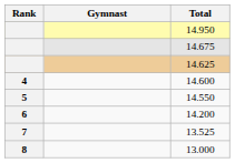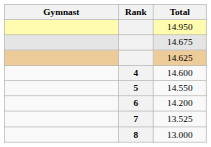columns swapped: Rank <-> Gymnast
